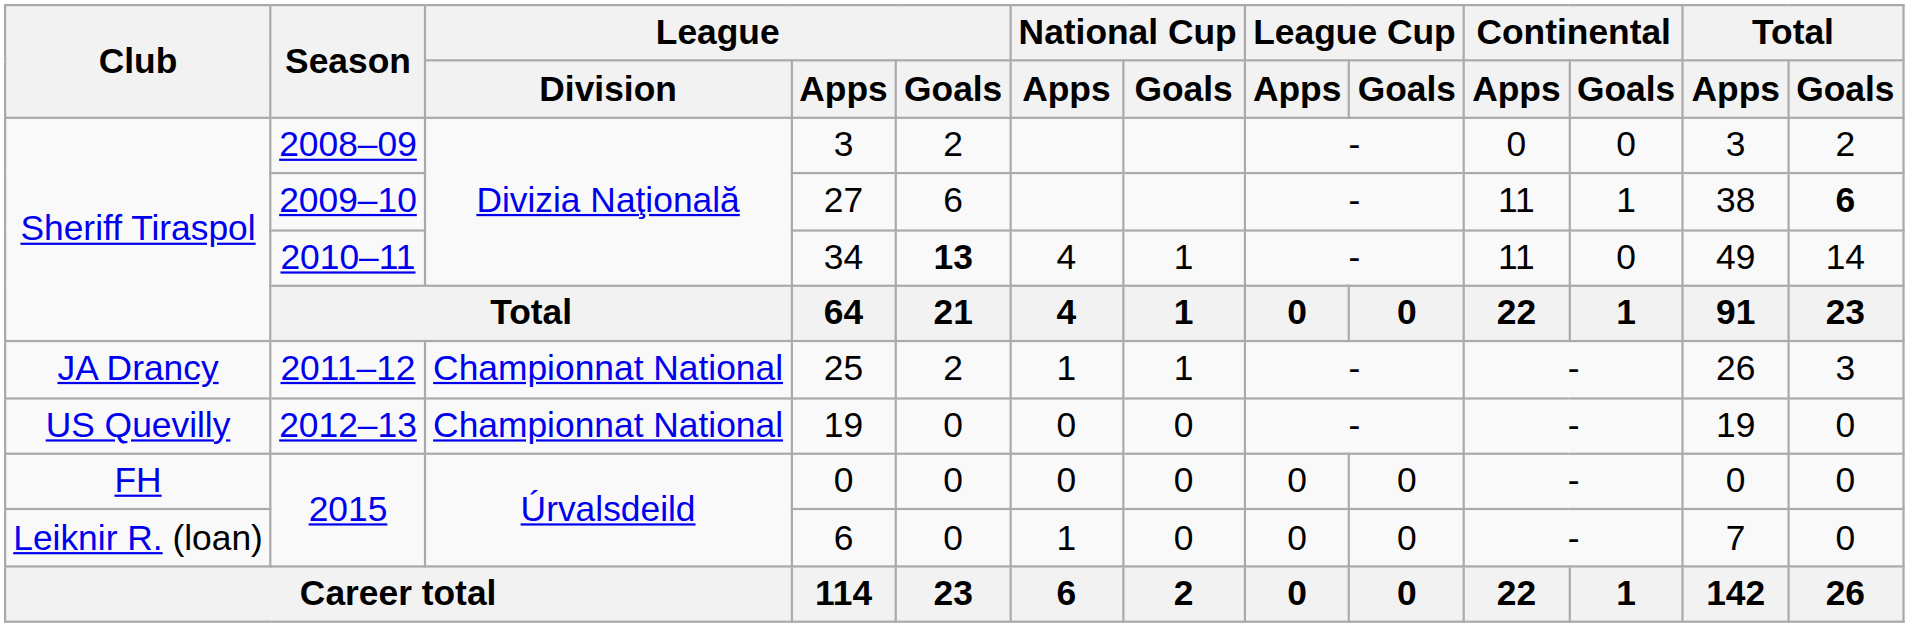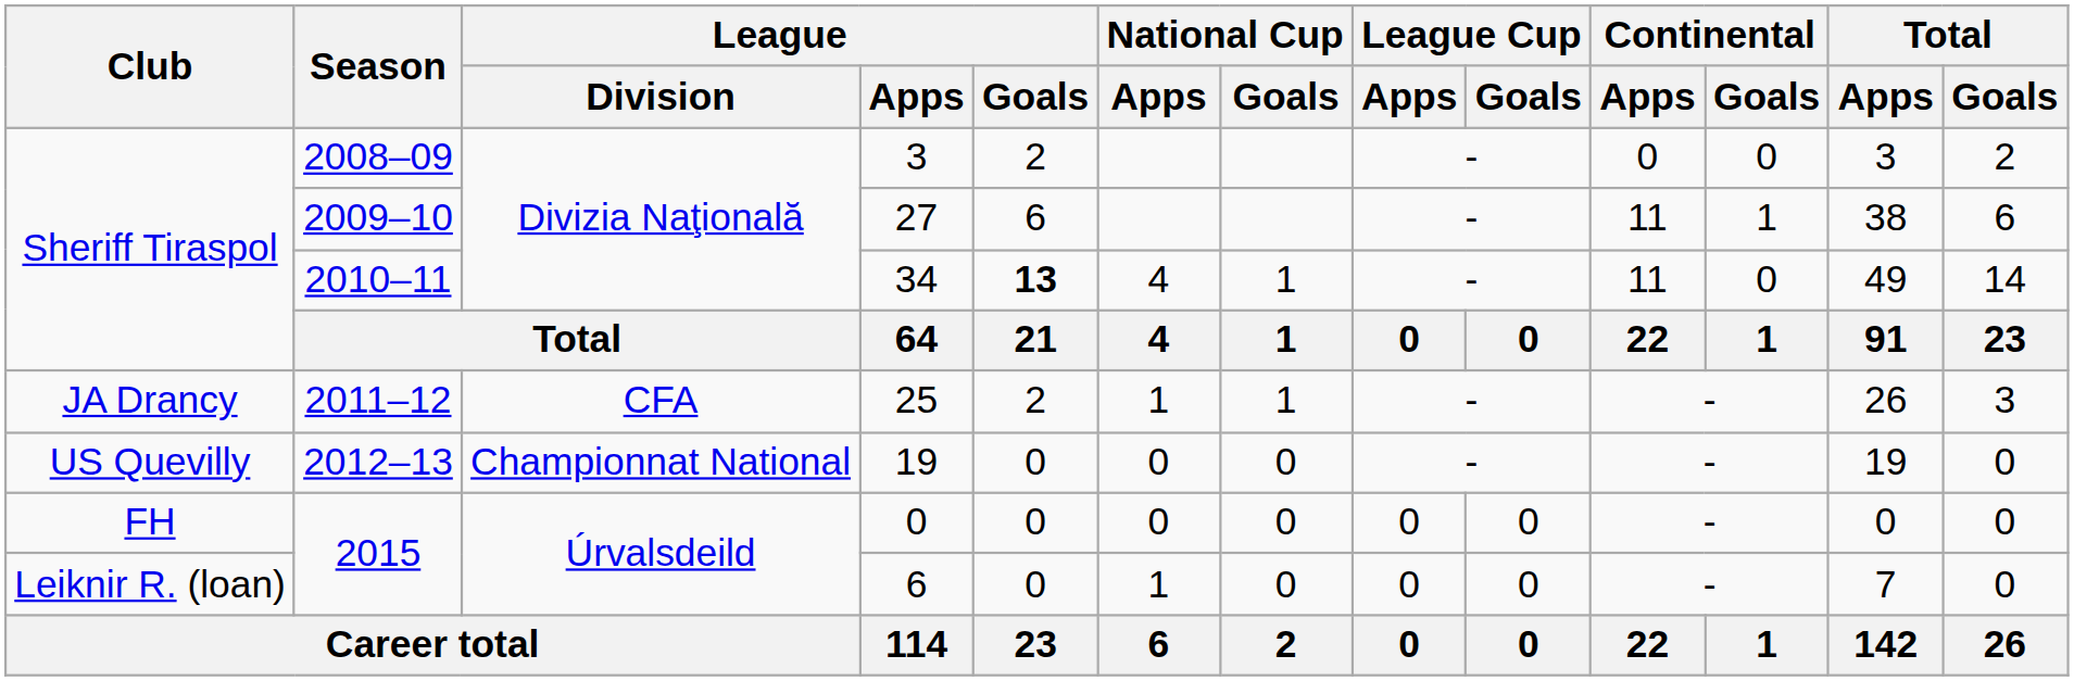27 | Total / Goals: bold -> normal
25 | League / Division: Championnat National -> CFA
